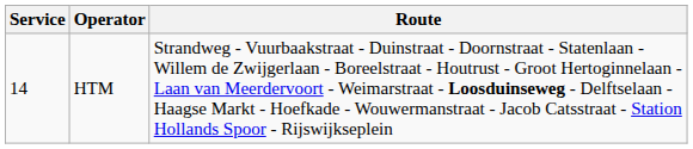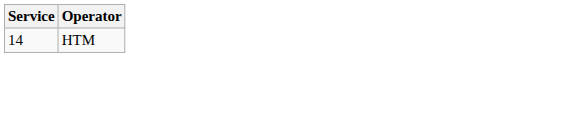- column: Route | Strandweg - Vuurbaakstraat - Duinstraat - Doornstraat - Statenlaan - Willem de Zwijgerlaan - Boreelstraat - Houtrust - Groot Hertoginnelaan - Laan van Meerdervoort - Weimarstraat - Loosduinseweg - Delftselaan - Haagse Markt - Hoefkade - Wouwermanstraat - Jacob Catsstraat - Station Hollands Spoor - Rijswijkseplein
